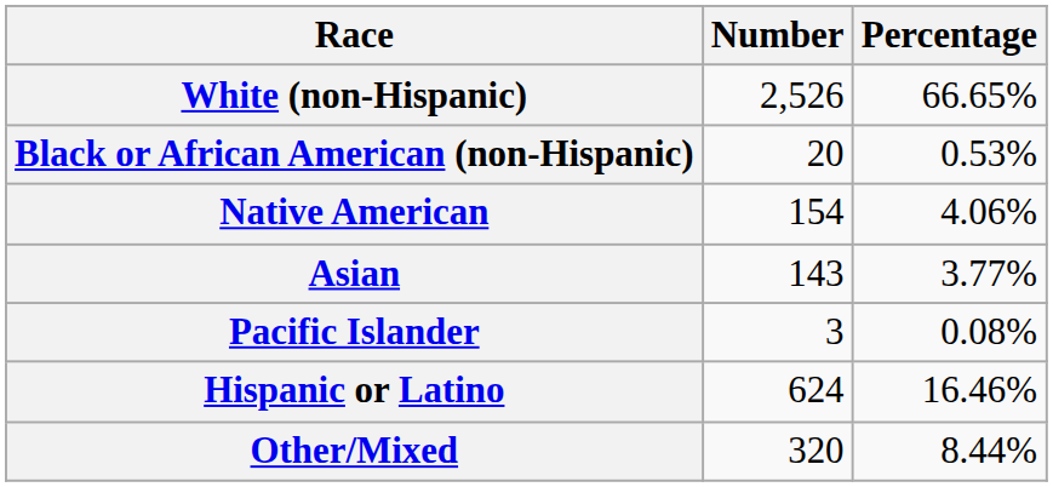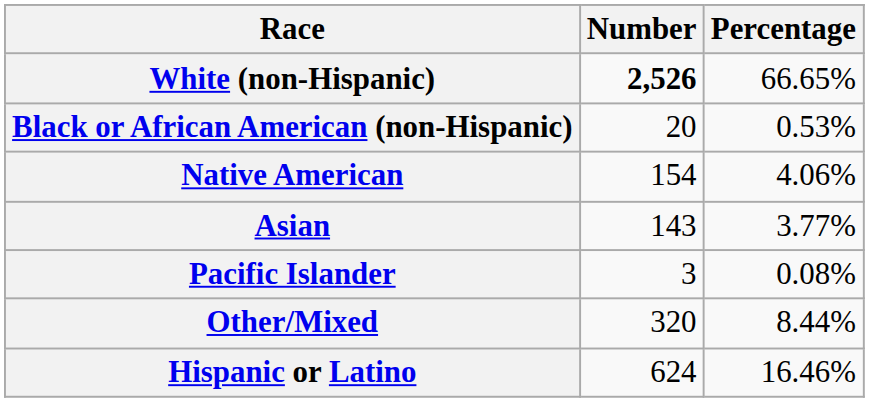White (non-Hispanic) | Number: normal -> bold
rows swapped: Other/Mixed <-> Hispanic or Latino
